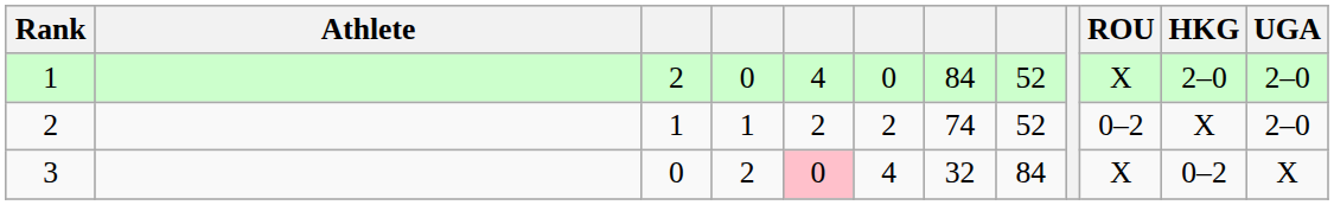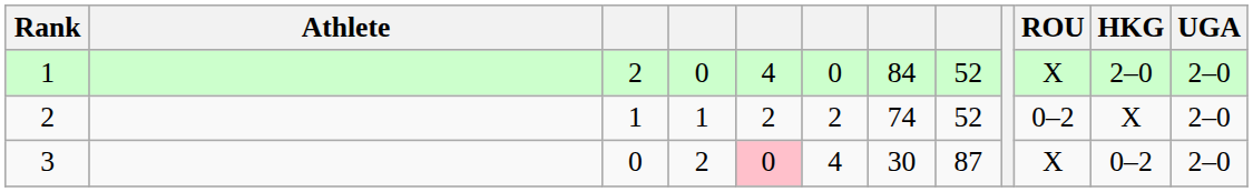3 | column 7: 32 -> 30
3 | column 8: 84 -> 87
3 | UGA: X -> 2–0
